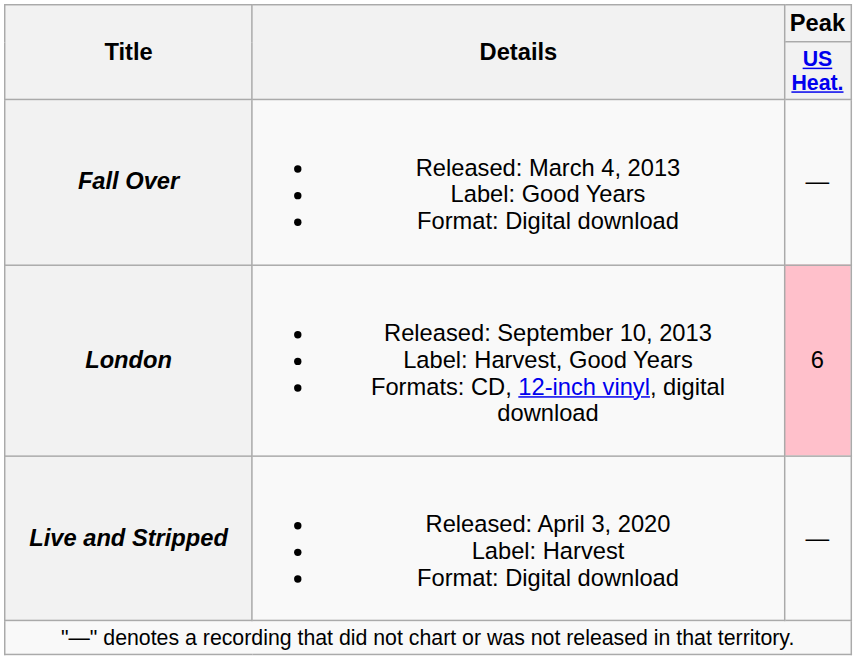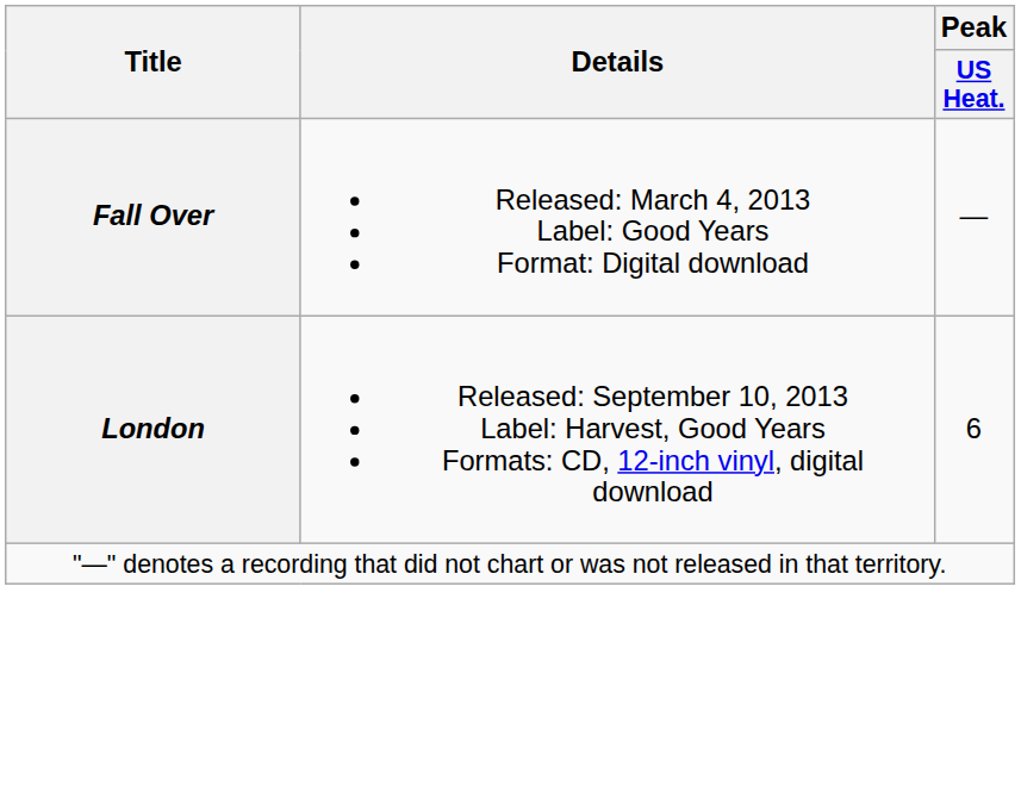London | Peak / US Heat.: pink background -> no background
- row: Live and Stripped | Released: April 3, 2020 Label: Harvest Format: Digital download | —
